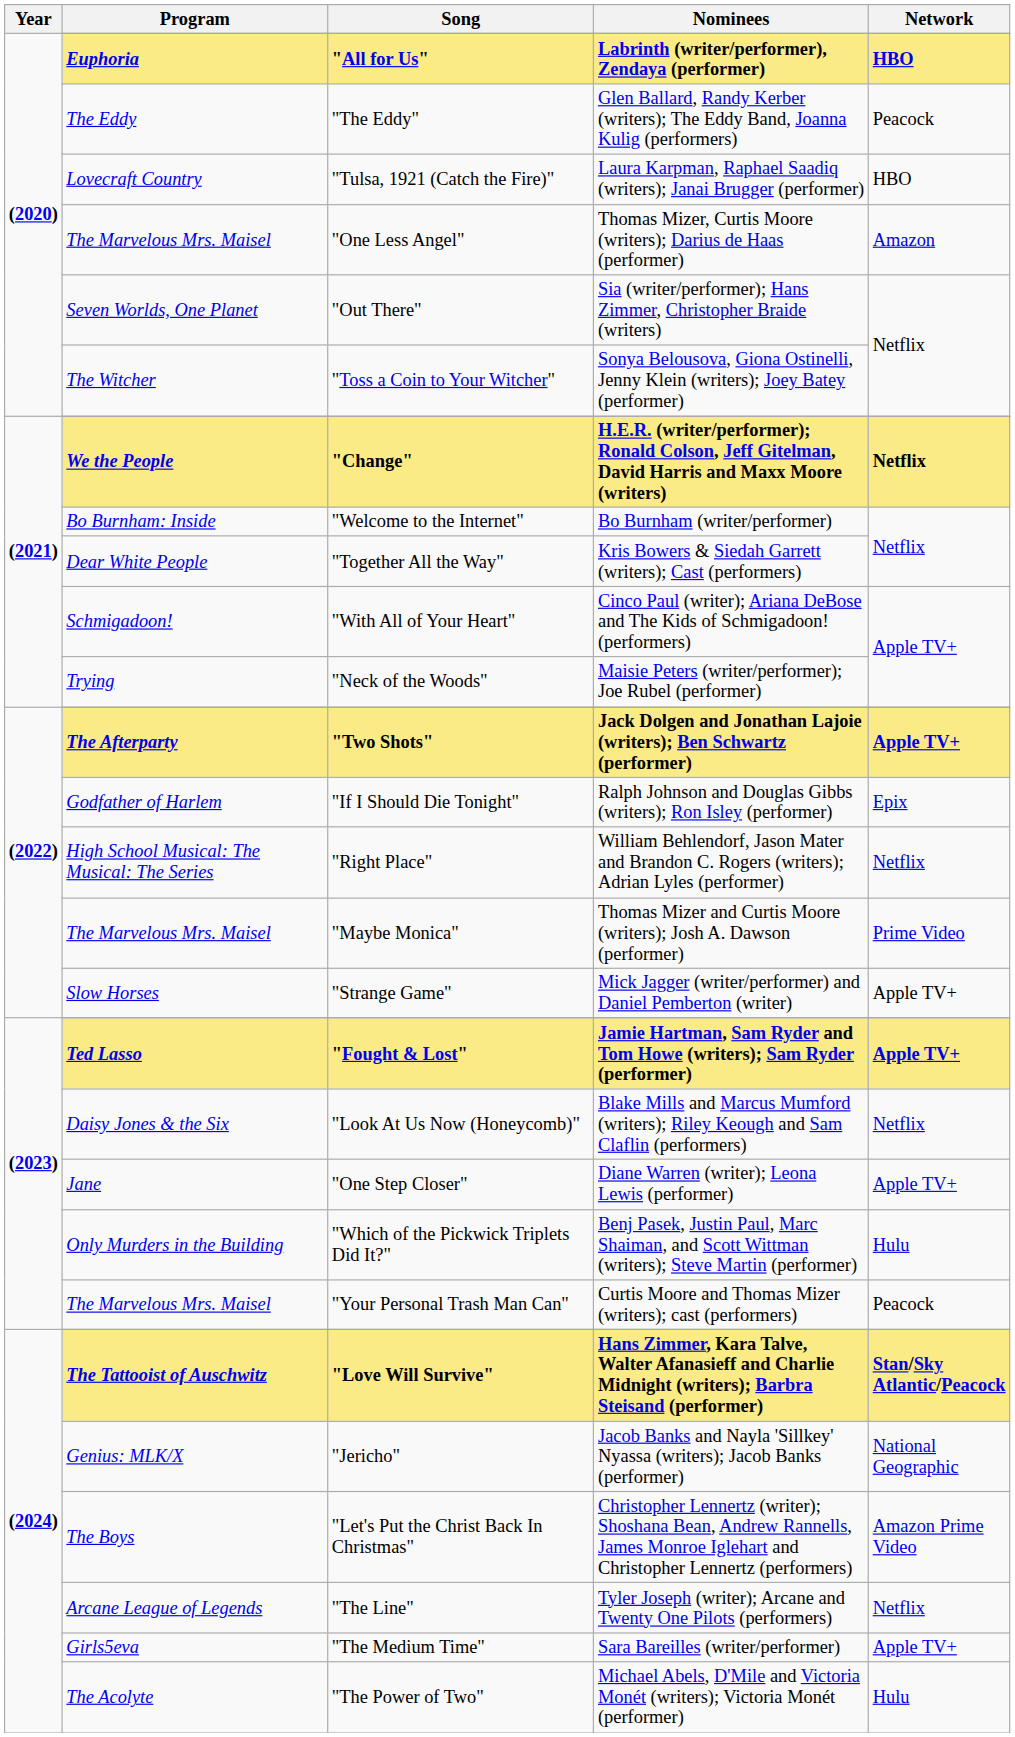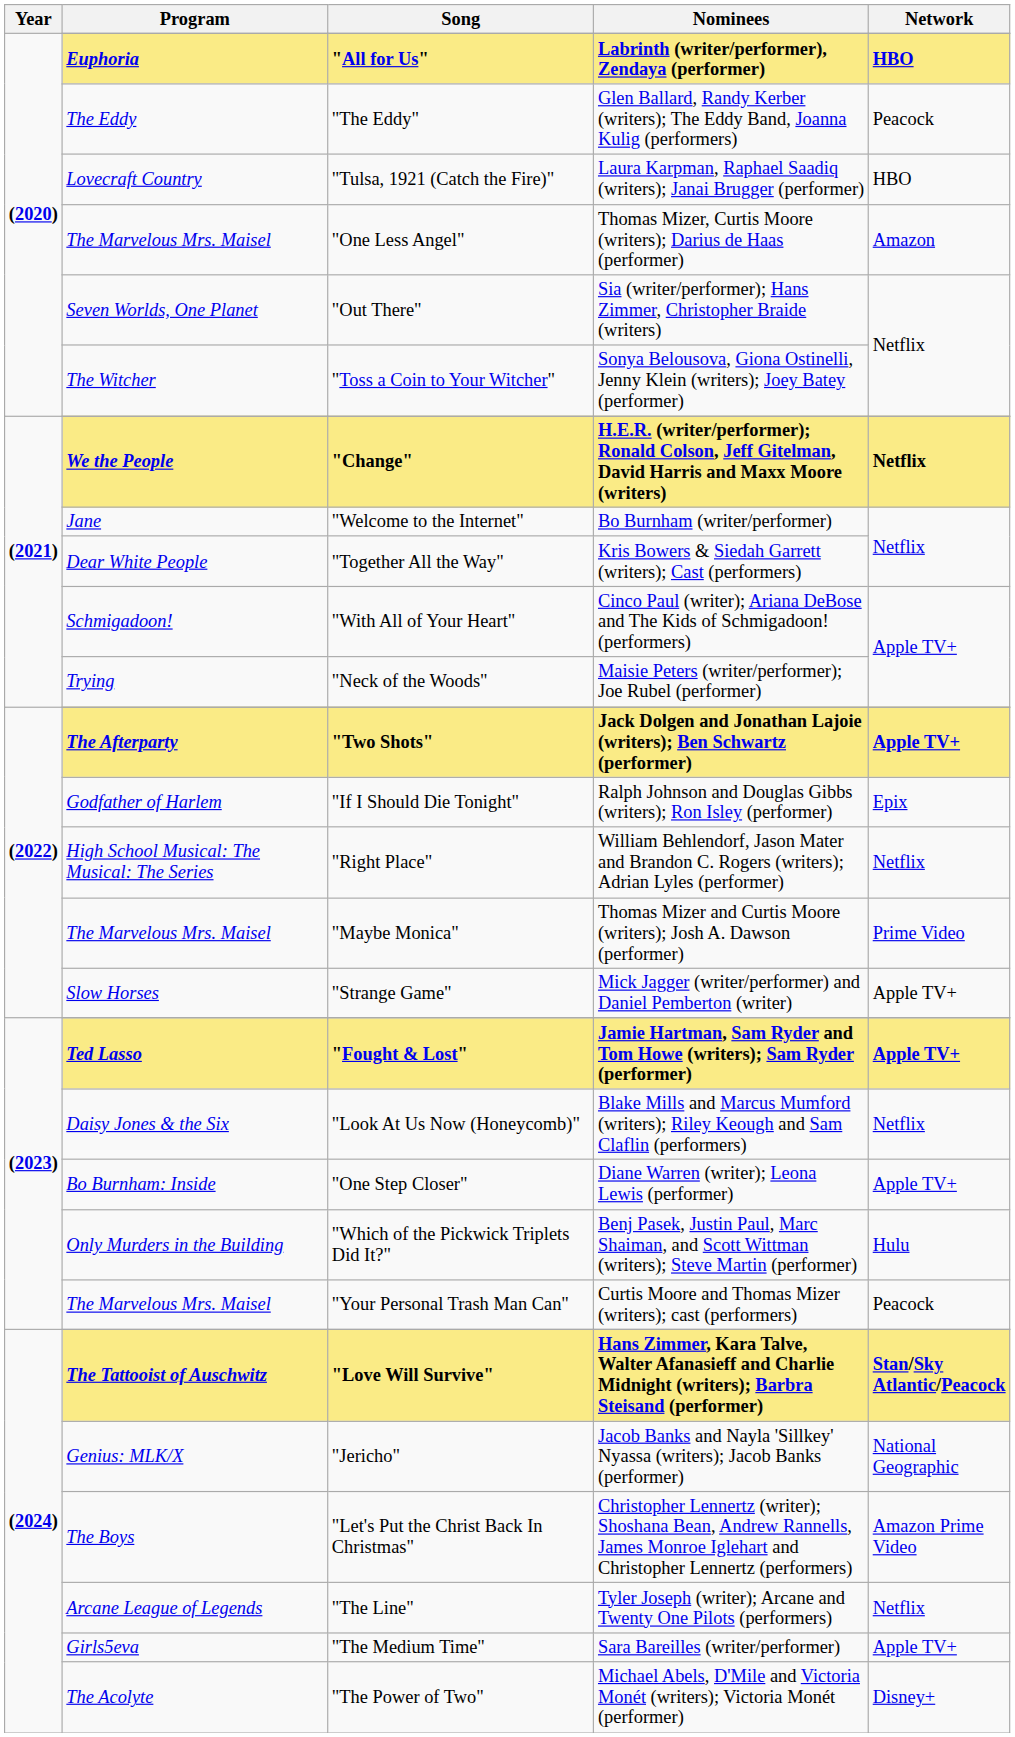"Welcome to the Internet" | Program: Bo Burnham: Inside -> Jane
"One Step Closer" | Program: Jane -> Bo Burnham: Inside
"The Power of Two" | Network: Hulu -> Disney+
